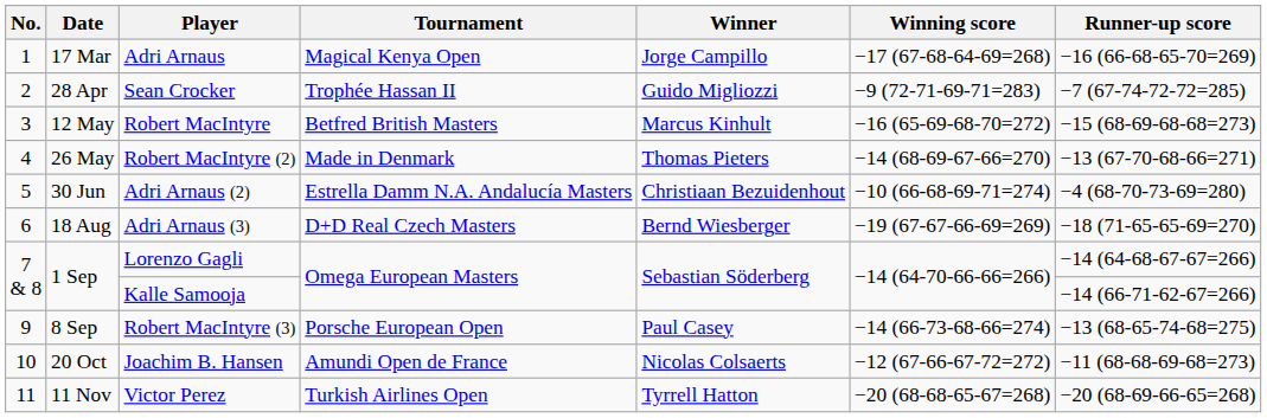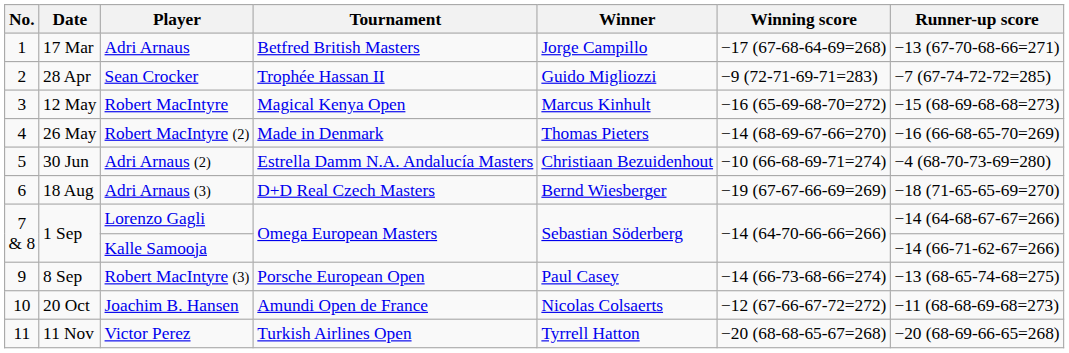Adri Arnaus | Tournament: Magical Kenya Open -> Betfred British Masters
Adri Arnaus | Runner-up score: −16 (66-68-65-70=269) -> −13 (67-70-68-66=271)
Robert MacIntyre | Tournament: Betfred British Masters -> Magical Kenya Open
Robert MacIntyre (2) | Runner-up score: −13 (67-70-68-66=271) -> −16 (66-68-65-70=269)
